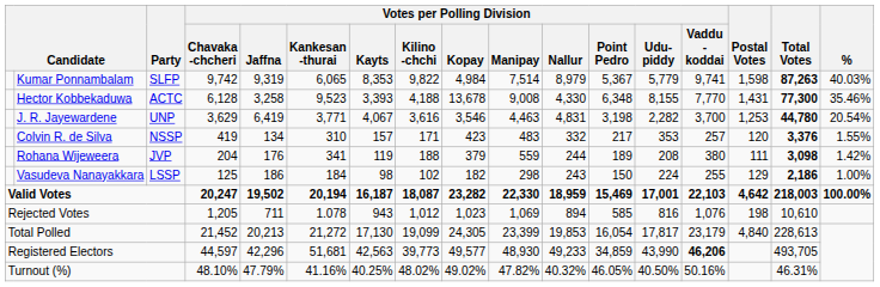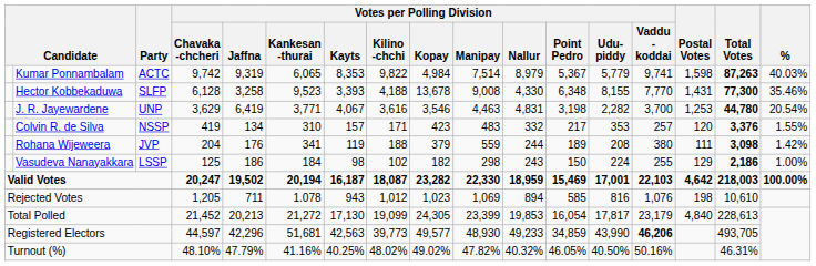Kumar Ponnambalam | Party: SLFP -> ACTC
Hector Kobbekaduwa | Party: ACTC -> SLFP
